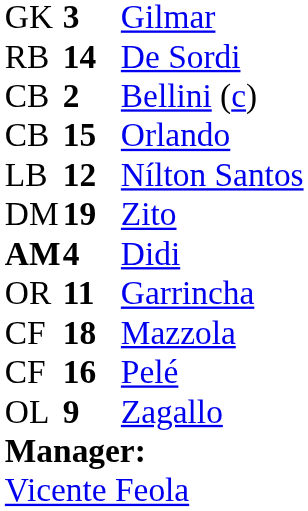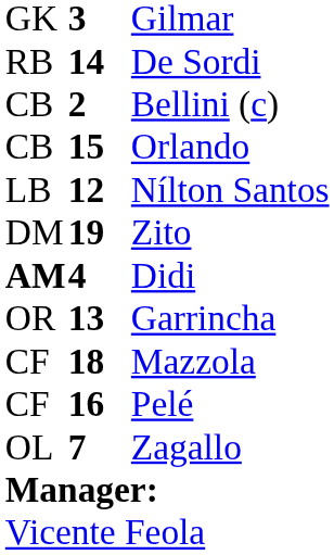Garrincha | column 2: 11 -> 13
Zagallo | column 2: 9 -> 7
